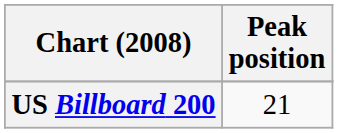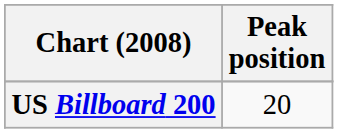US Billboard 200 | Peak position: 21 -> 20
